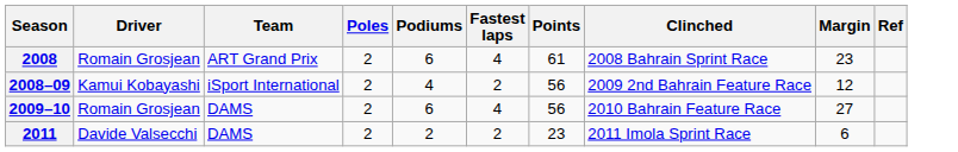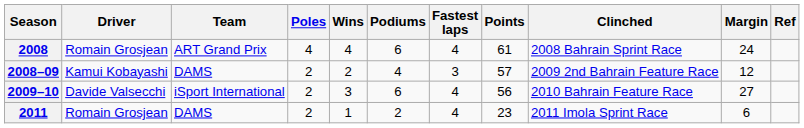+ column: Wins | 4 | 2 | 3 | 1
2008 | Poles: 2 -> 4
2008 | Margin: 23 -> 24
2008–09 | Team: iSport International -> DAMS
2008–09 | Fastest laps: 2 -> 3
2008–09 | Points: 56 -> 57
2009–10 | Driver: Romain Grosjean -> Davide Valsecchi
2009–10 | Team: DAMS -> iSport International
2011 | Driver: Davide Valsecchi -> Romain Grosjean
2011 | Fastest laps: 2 -> 4
